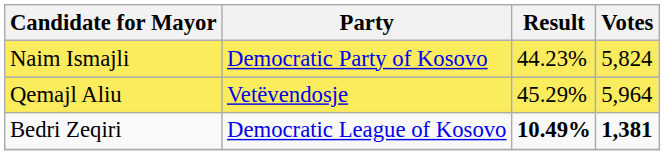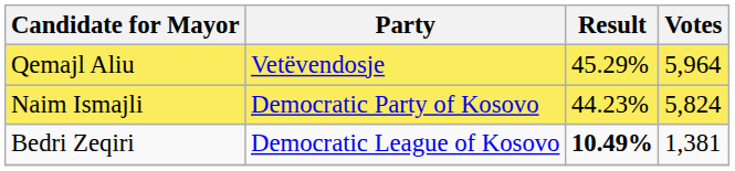rows swapped: Qemajl Aliu <-> Naim Ismajli
Bedri Zeqiri | Votes: bold -> normal
